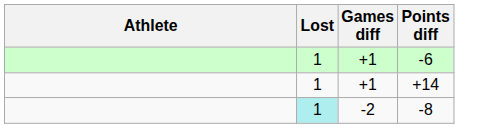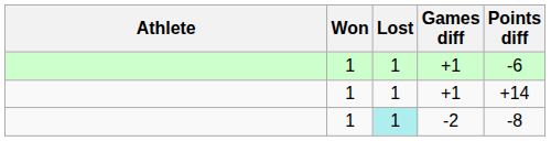+ column: Won | 1 | 1 | 1
